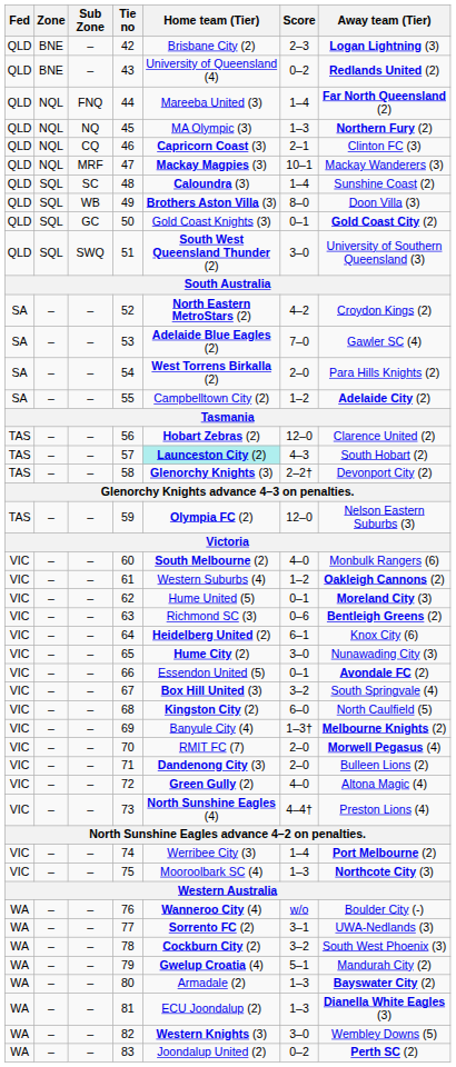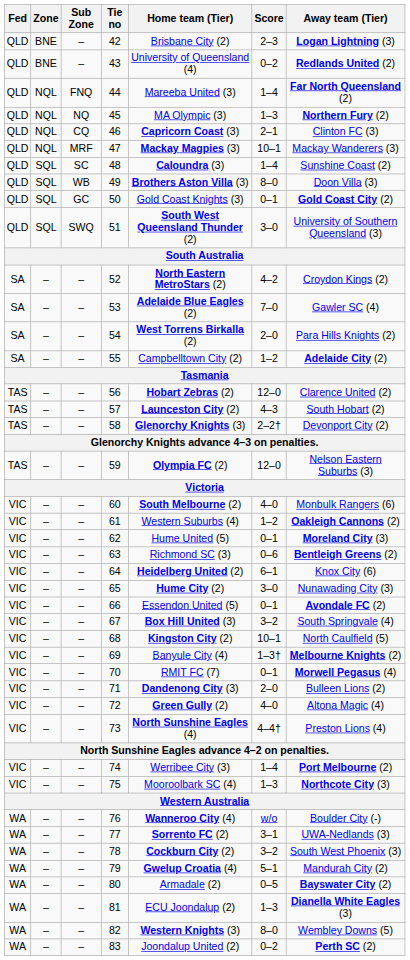57 | Home team (Tier): paleturquoise background -> no background
68 | Score: 6–0 -> 10–1
70 | Score: 2–0 -> 0–1
80 | Score: 1–3 -> 0–5
82 | Score: 3–0 -> 8–0
